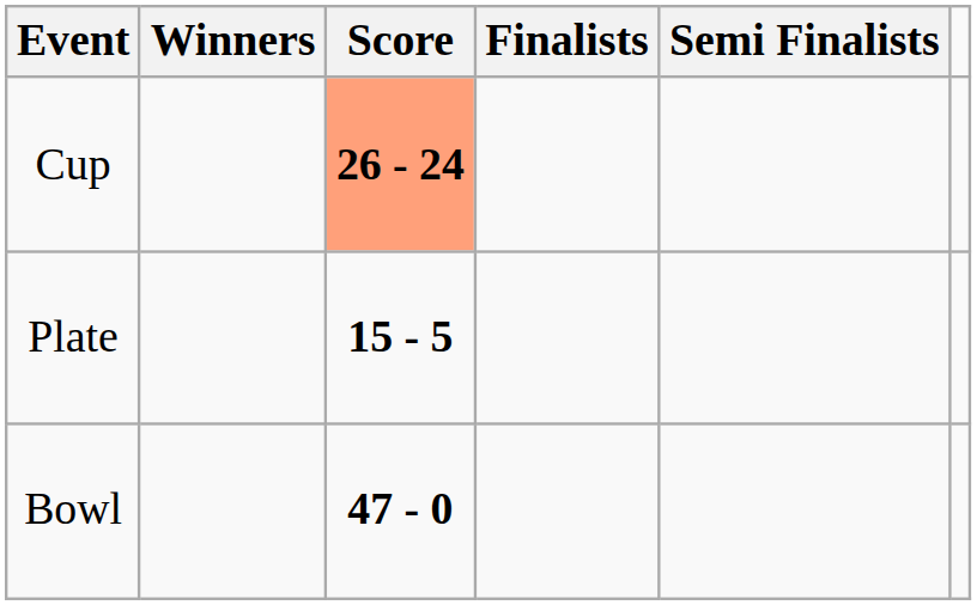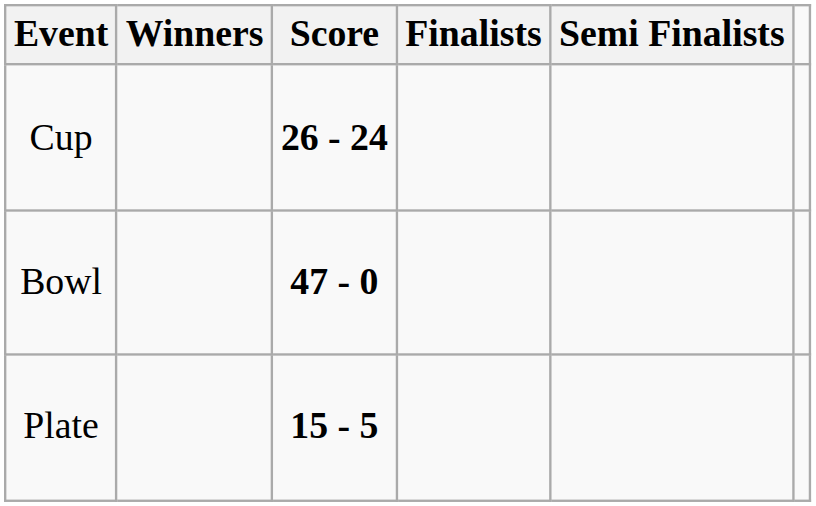Cup | Score: lightsalmon background -> no background
rows swapped: Plate <-> Bowl
